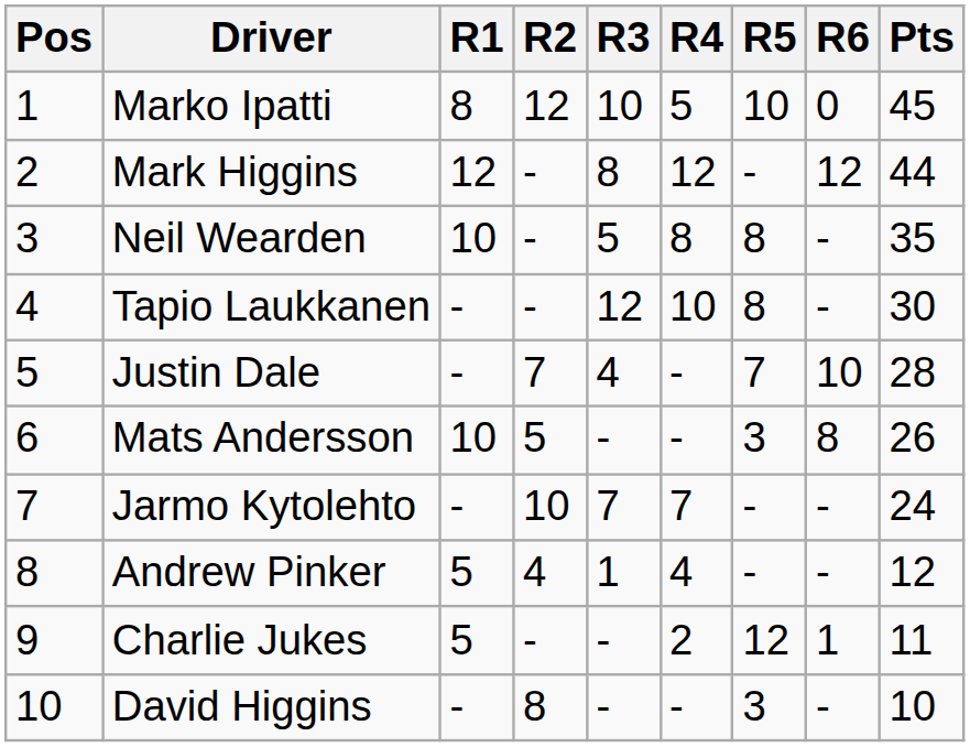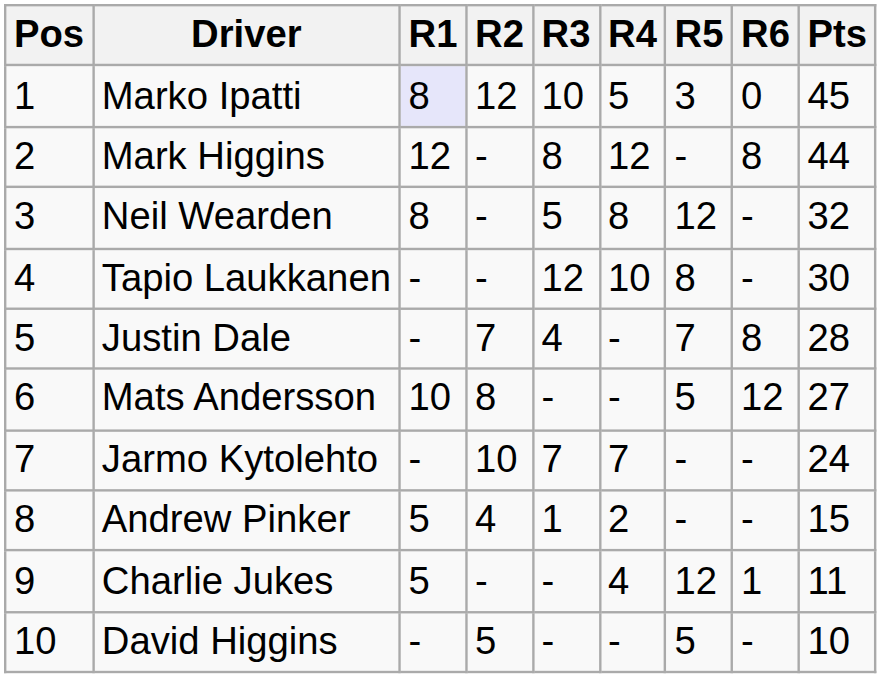Marko Ipatti | R1: no background -> lavender background
Marko Ipatti | R5: 10 -> 3
Mark Higgins | R6: 12 -> 8
Neil Wearden | R1: 10 -> 8
Neil Wearden | R5: 8 -> 12
Neil Wearden | Pts: 35 -> 32
Justin Dale | R6: 10 -> 8
Mats Andersson | R2: 5 -> 8
Mats Andersson | R5: 3 -> 5
Mats Andersson | R6: 8 -> 12
Mats Andersson | Pts: 26 -> 27
Andrew Pinker | R4: 4 -> 2
Andrew Pinker | Pts: 12 -> 15
Charlie Jukes | R4: 2 -> 4
David Higgins | R2: 8 -> 5
David Higgins | R5: 3 -> 5
